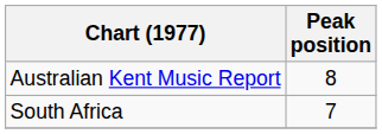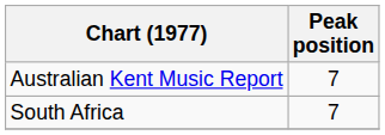Australian Kent Music Report | Peak position: 8 -> 7
